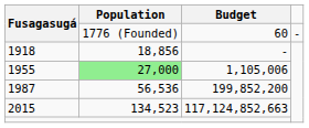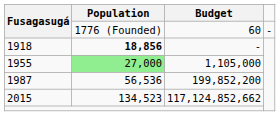1918 | Population: normal -> bold
1955 | Budget: 1,105,006 -> 1,105,000
2015 | Budget: 117,124,852,663 -> 117,124,852,662
